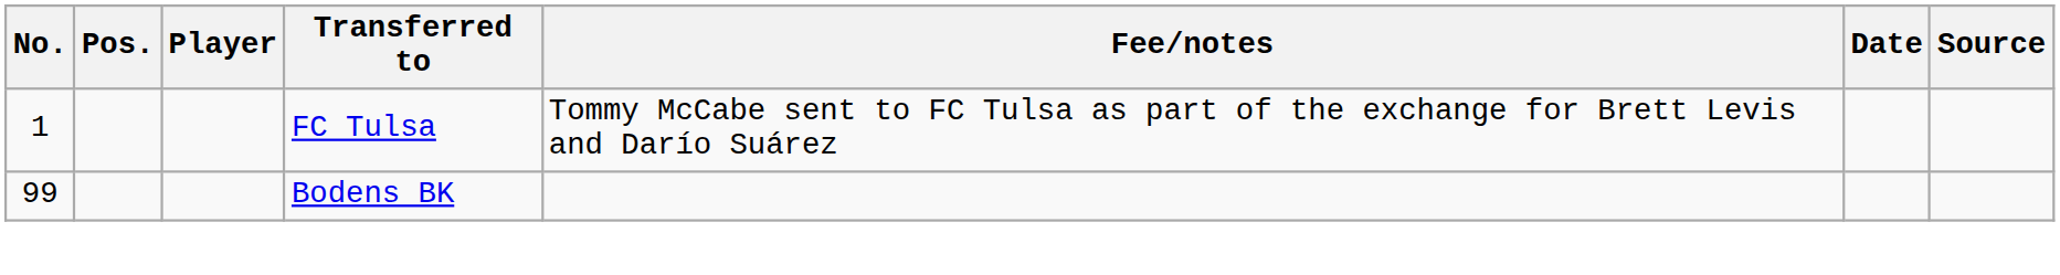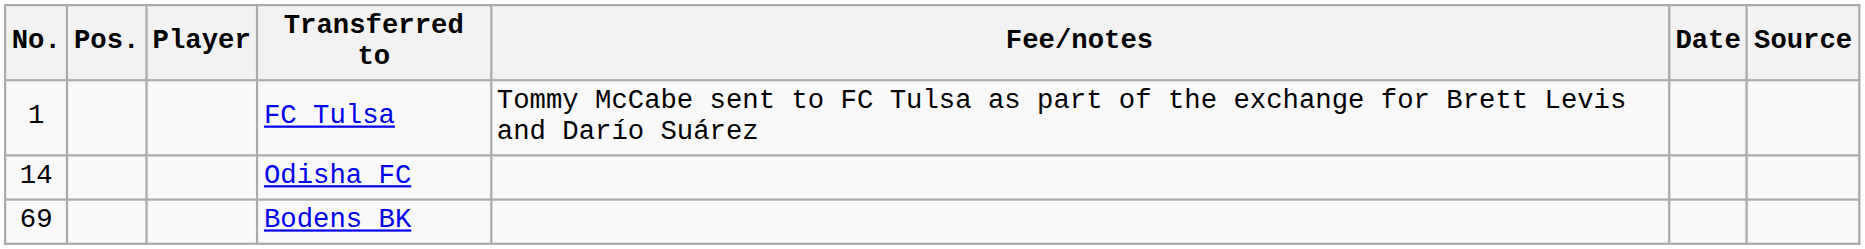+ row: 14 | Odisha FC
Bodens BK | No.: 99 -> 69
